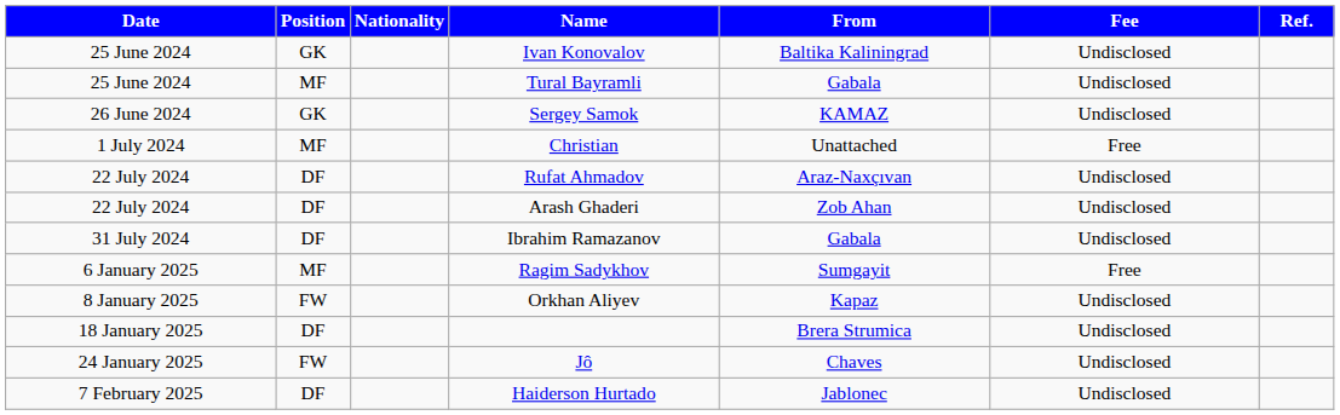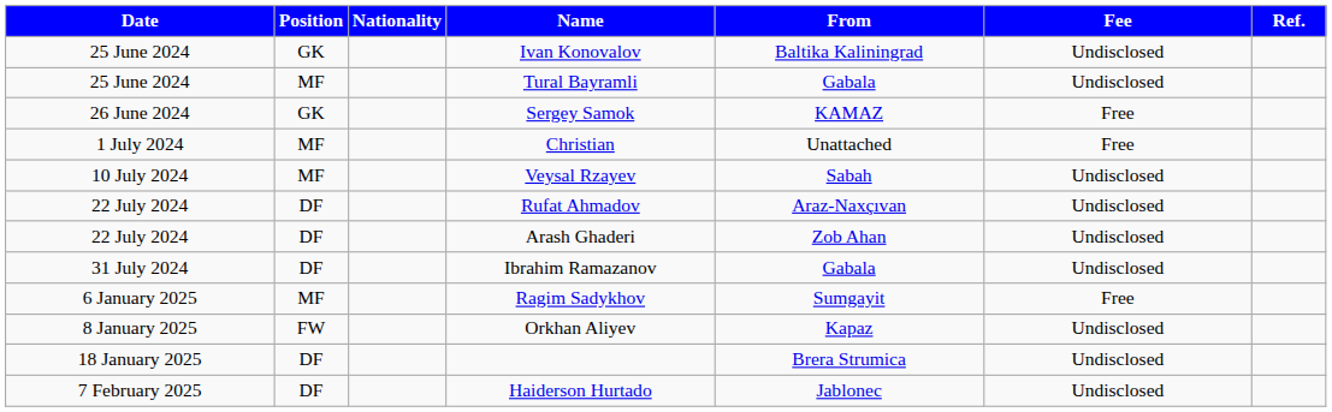Sergey Samok | Fee: Undisclosed -> Free
+ row: 10 July 2024 | MF | Veysal Rzayev | Sabah | Undisclosed
- row: 24 January 2025 | FW | Jô | Chaves | Undisclosed
